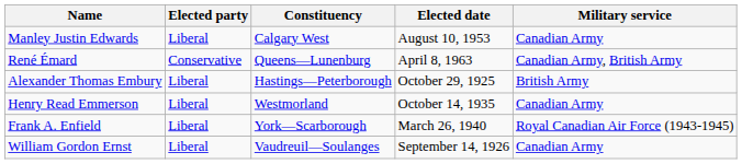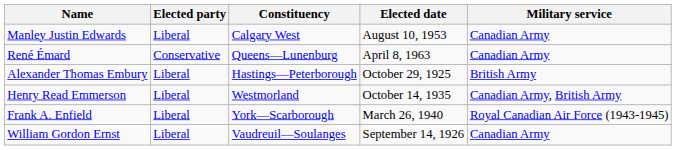René Émard | Military service: Canadian Army, British Army -> Canadian Army
Henry Read Emmerson | Military service: Canadian Army -> Canadian Army, British Army
